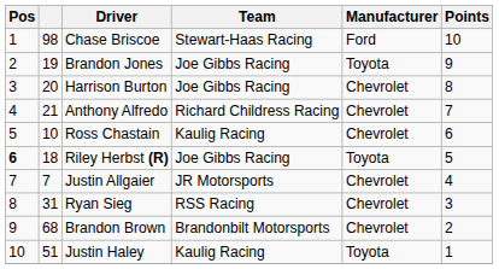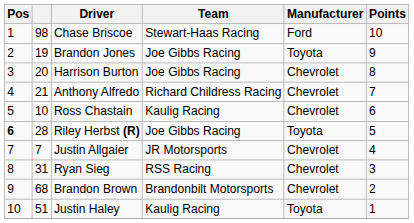Riley Herbst (R) | column 2: 18 -> 28
